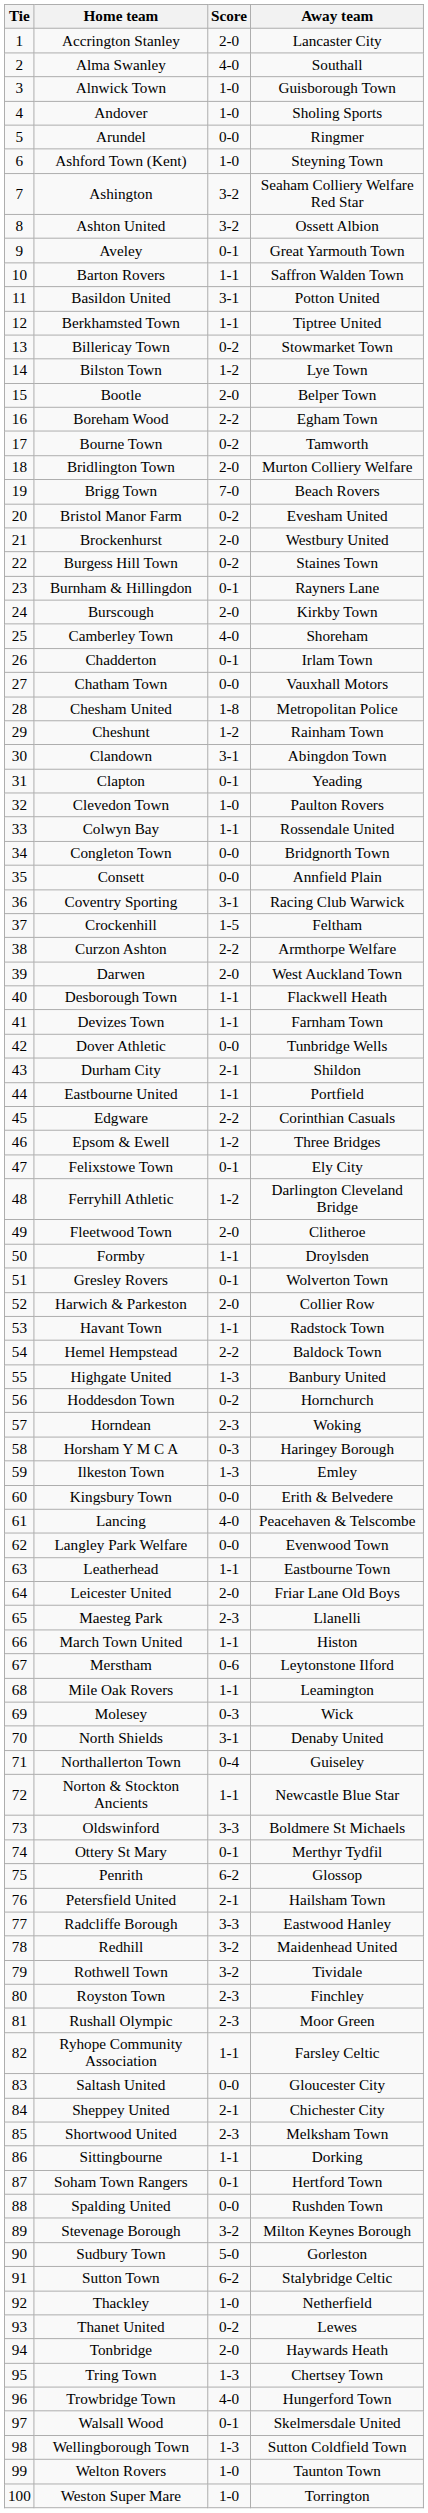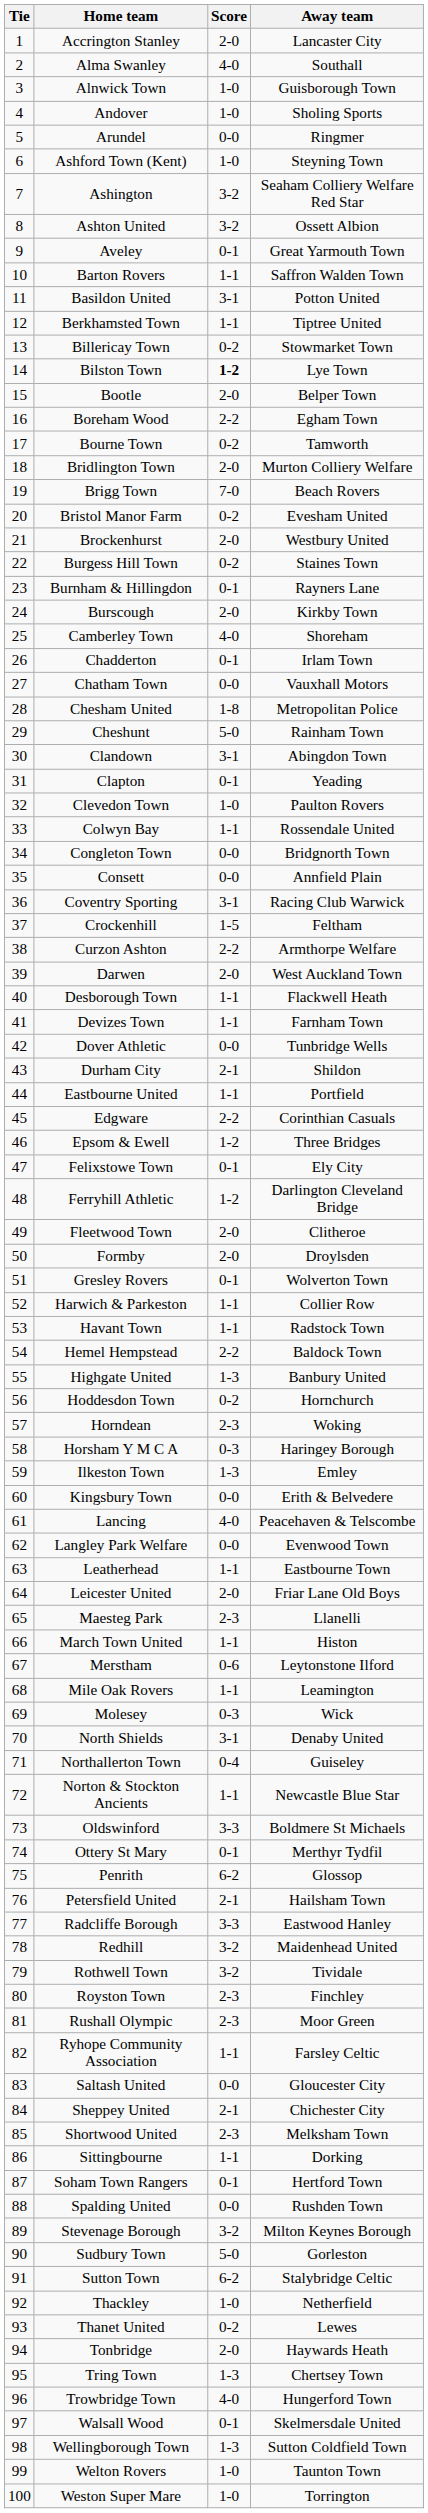Bilston Town | Score: normal -> bold
Cheshunt | Score: 1-2 -> 5-0
Formby | Score: 1-1 -> 2-0
Harwich & Parkeston | Score: 2-0 -> 1-1
